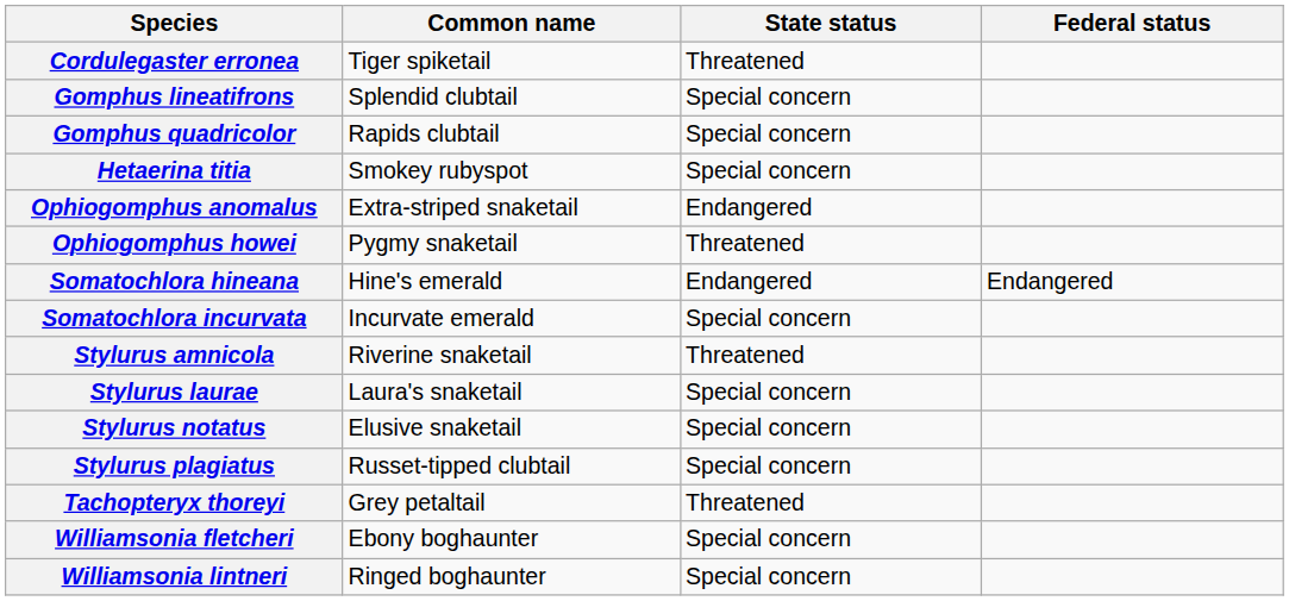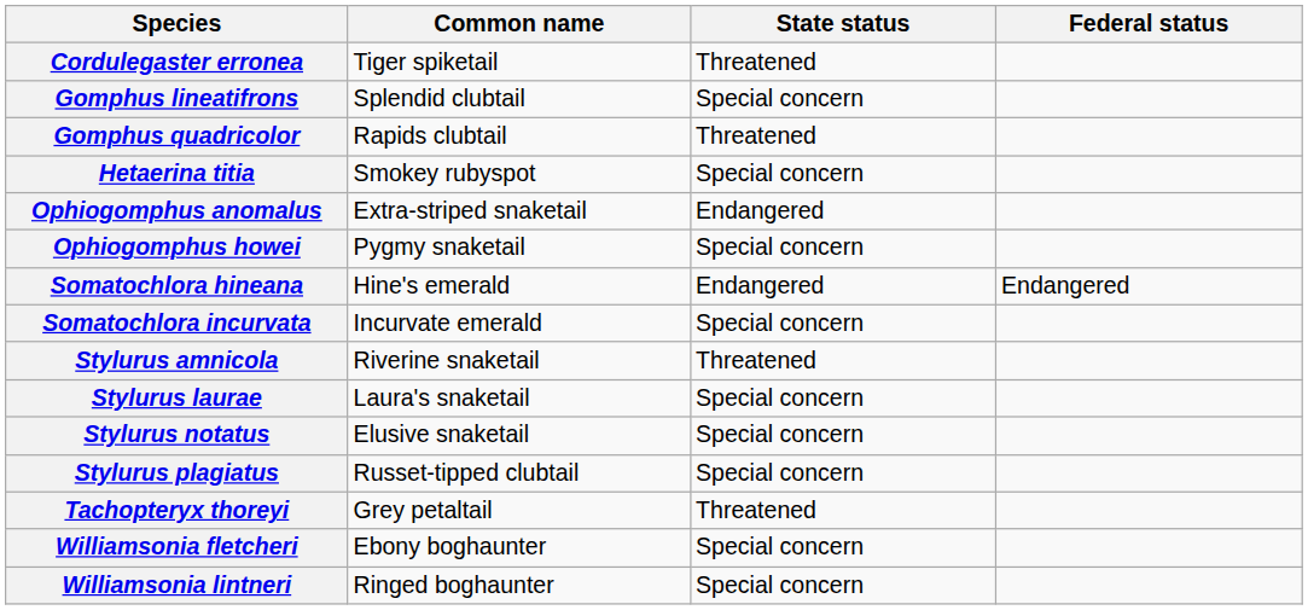Gomphus quadricolor | State status: Special concern -> Threatened
Ophiogomphus howei | State status: Threatened -> Special concern
